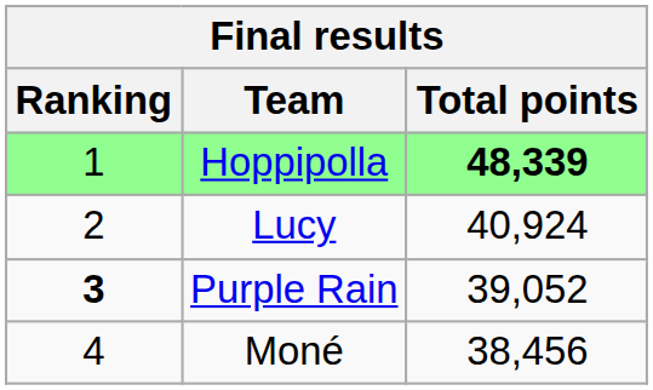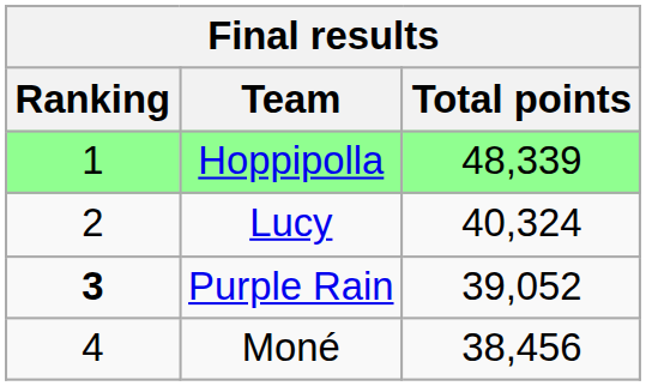Hoppipolla | Total points: bold -> normal
Lucy | Total points: 40,924 -> 40,324
